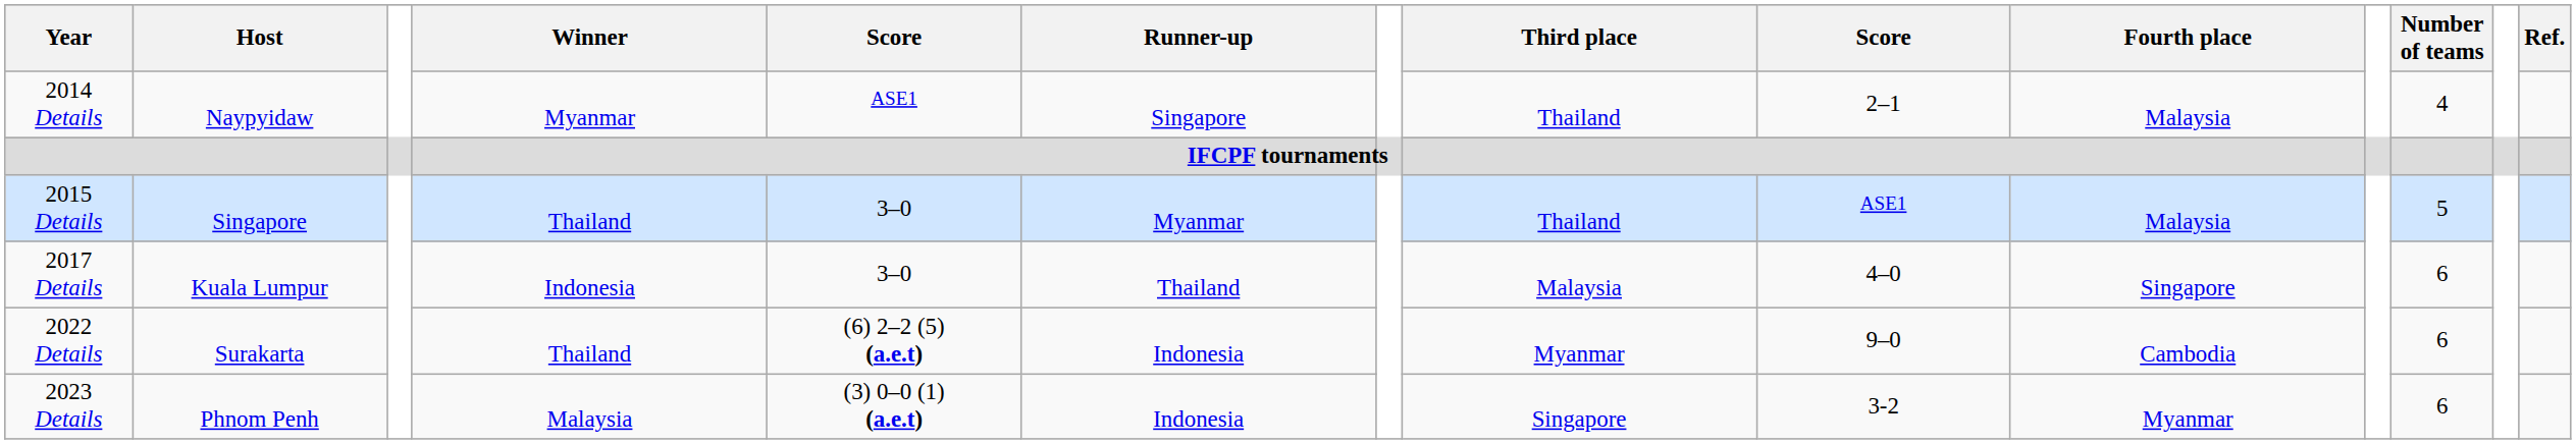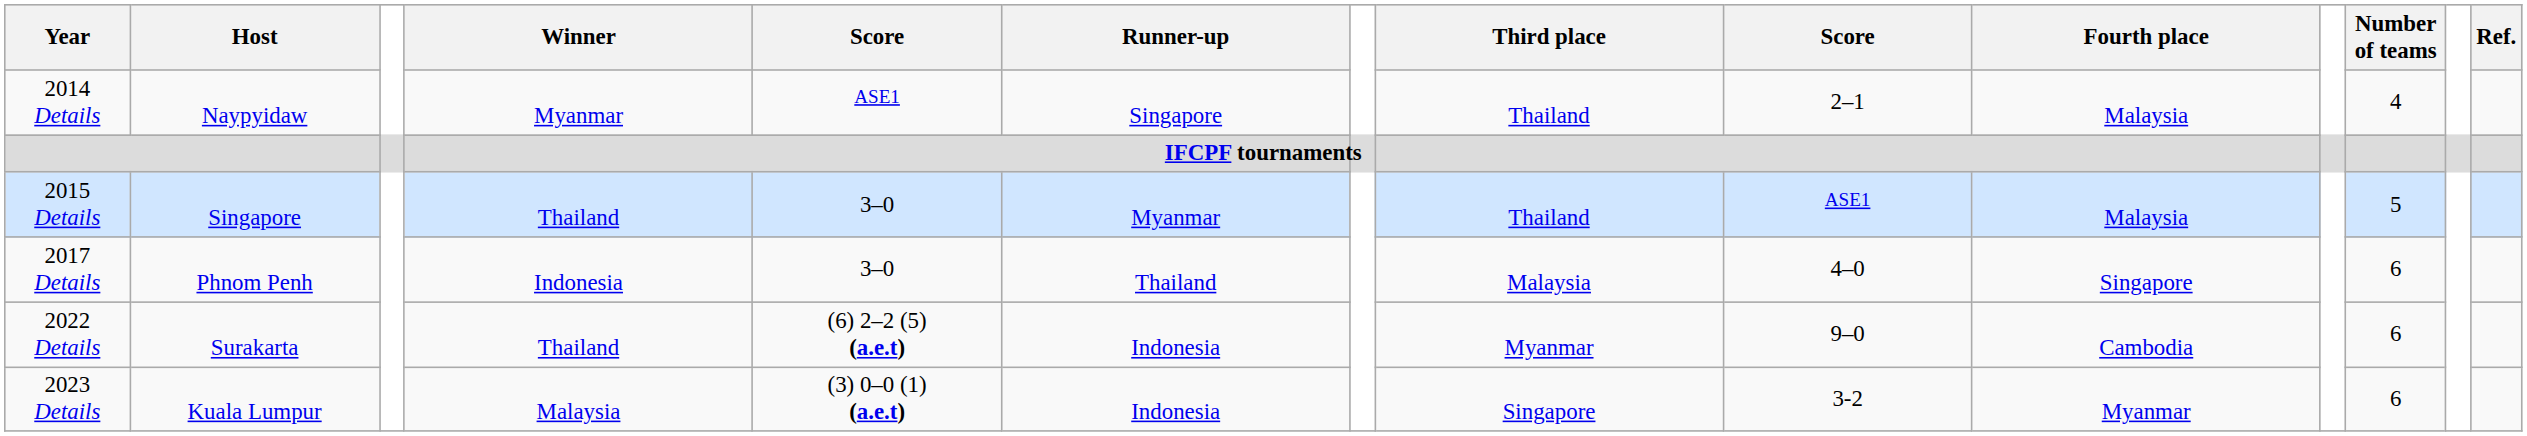2017 Details | Host: Kuala Lumpur -> Phnom Penh
2023 Details | Host: Phnom Penh -> Kuala Lumpur
